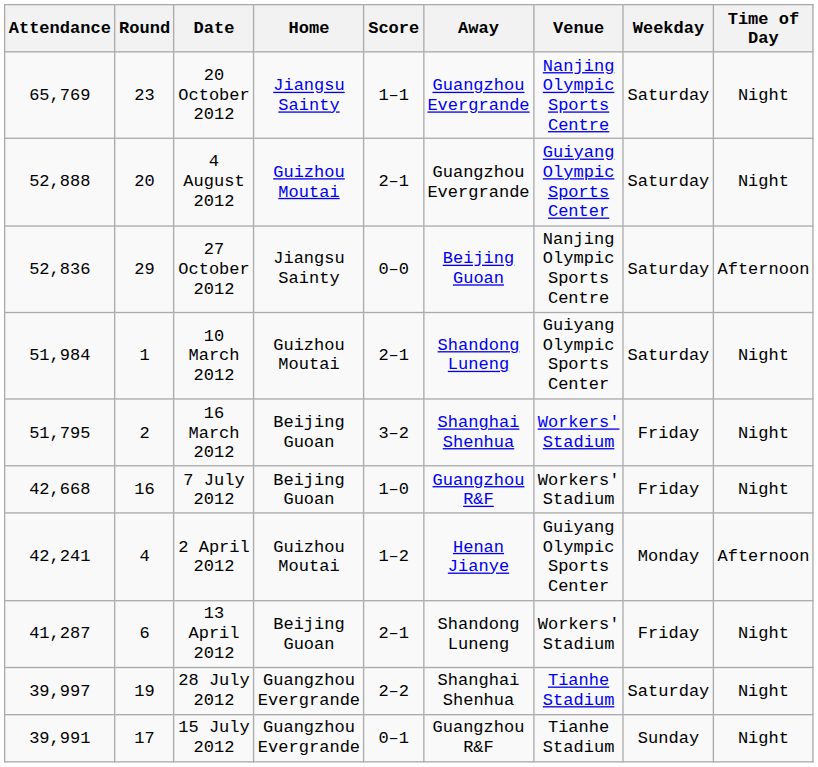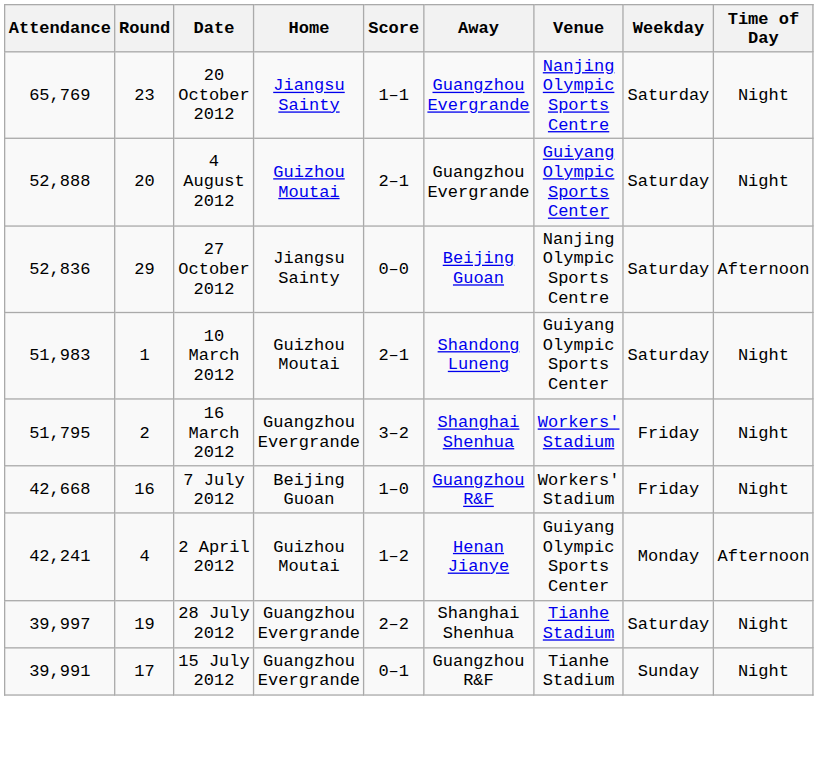10 March 2012 | Attendance: 51,984 -> 51,983
16 March 2012 | Home: Beijing Guoan -> Guangzhou Evergrande
- row: 41,287 | 6 | 13 April 2012 | Beijing Guoan | 2–1 | Shandong Luneng | Workers' Stadium | Friday | Night
